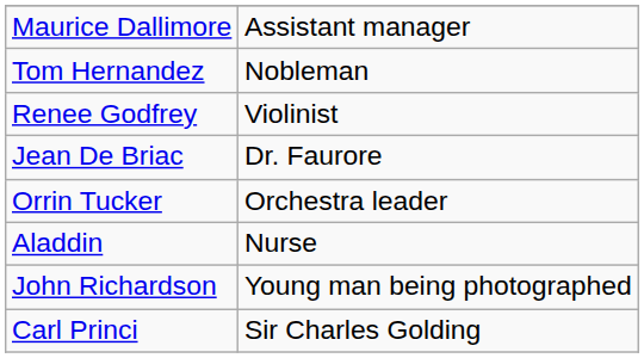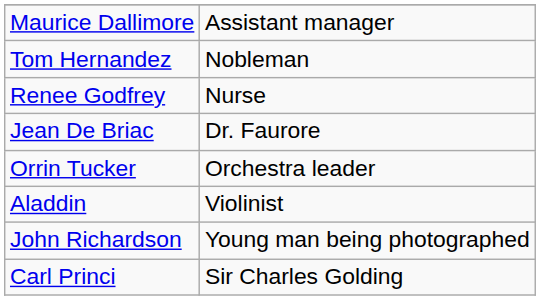Renee Godfrey | column 2: Violinist -> Nurse
Aladdin | column 2: Nurse -> Violinist
